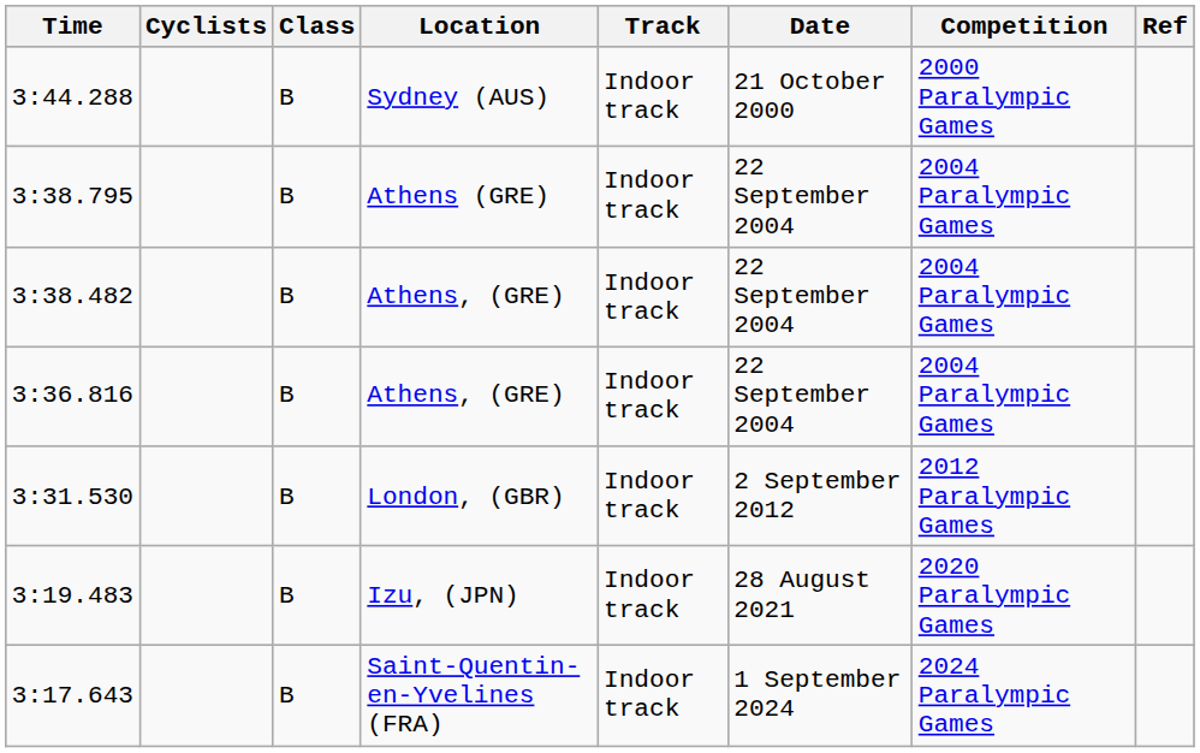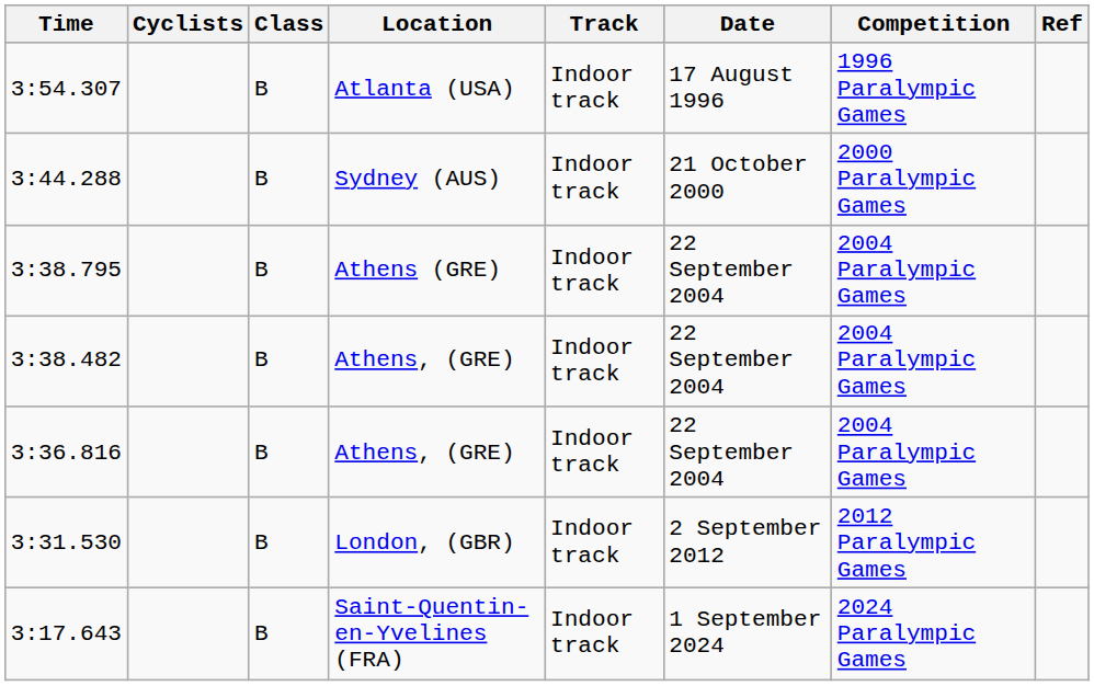+ row: 3:54.307 | B | Atlanta (USA) | Indoor track | 17 August 1996 | 1996 Paralympic Games
- row: 3:19.483 | B | Izu, (JPN) | Indoor track | 28 August 2021 | 2020 Paralympic Games
